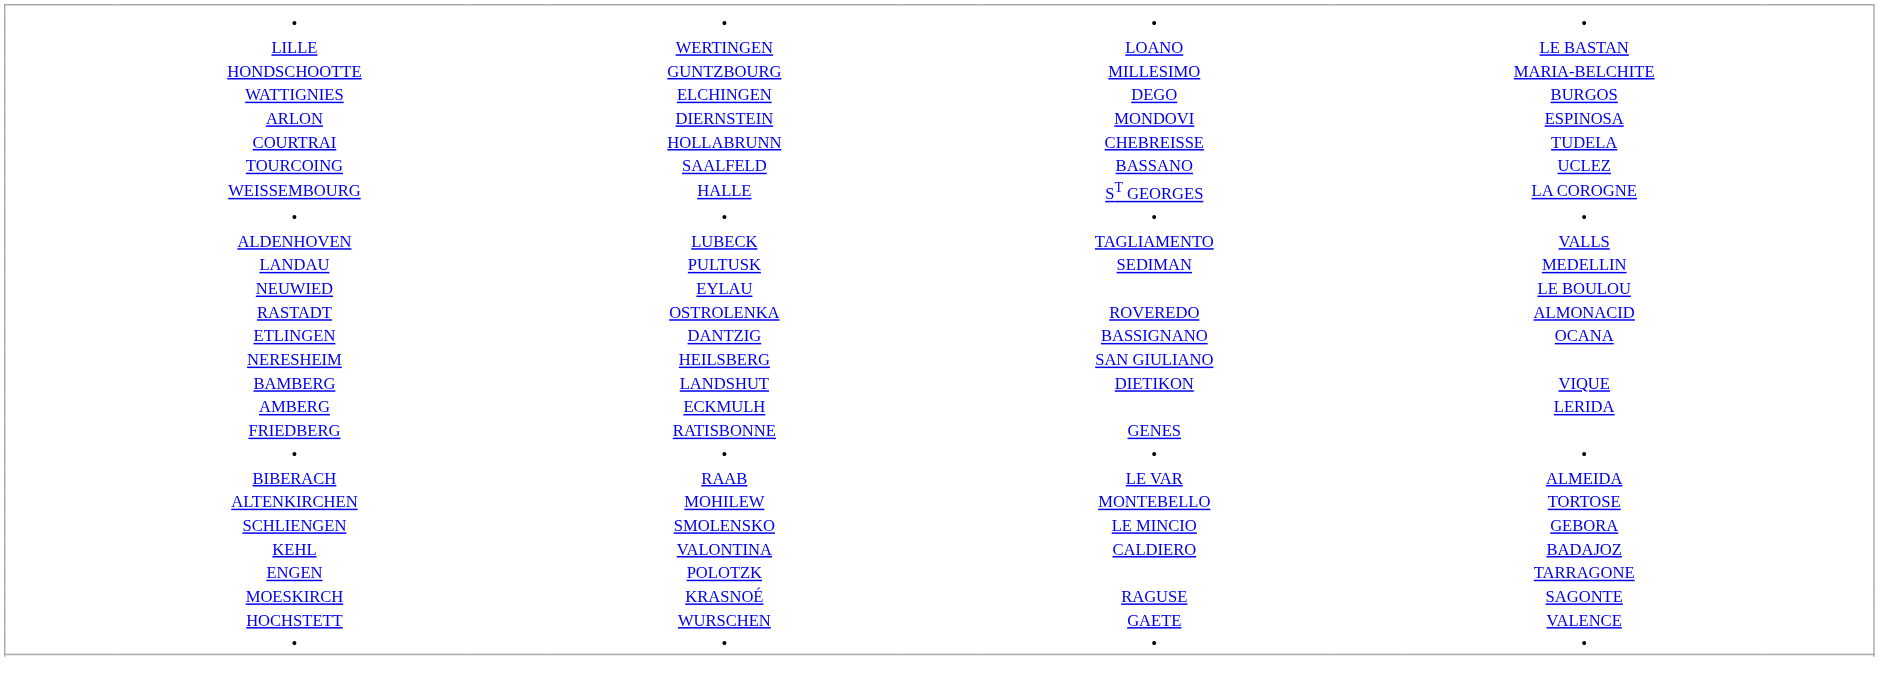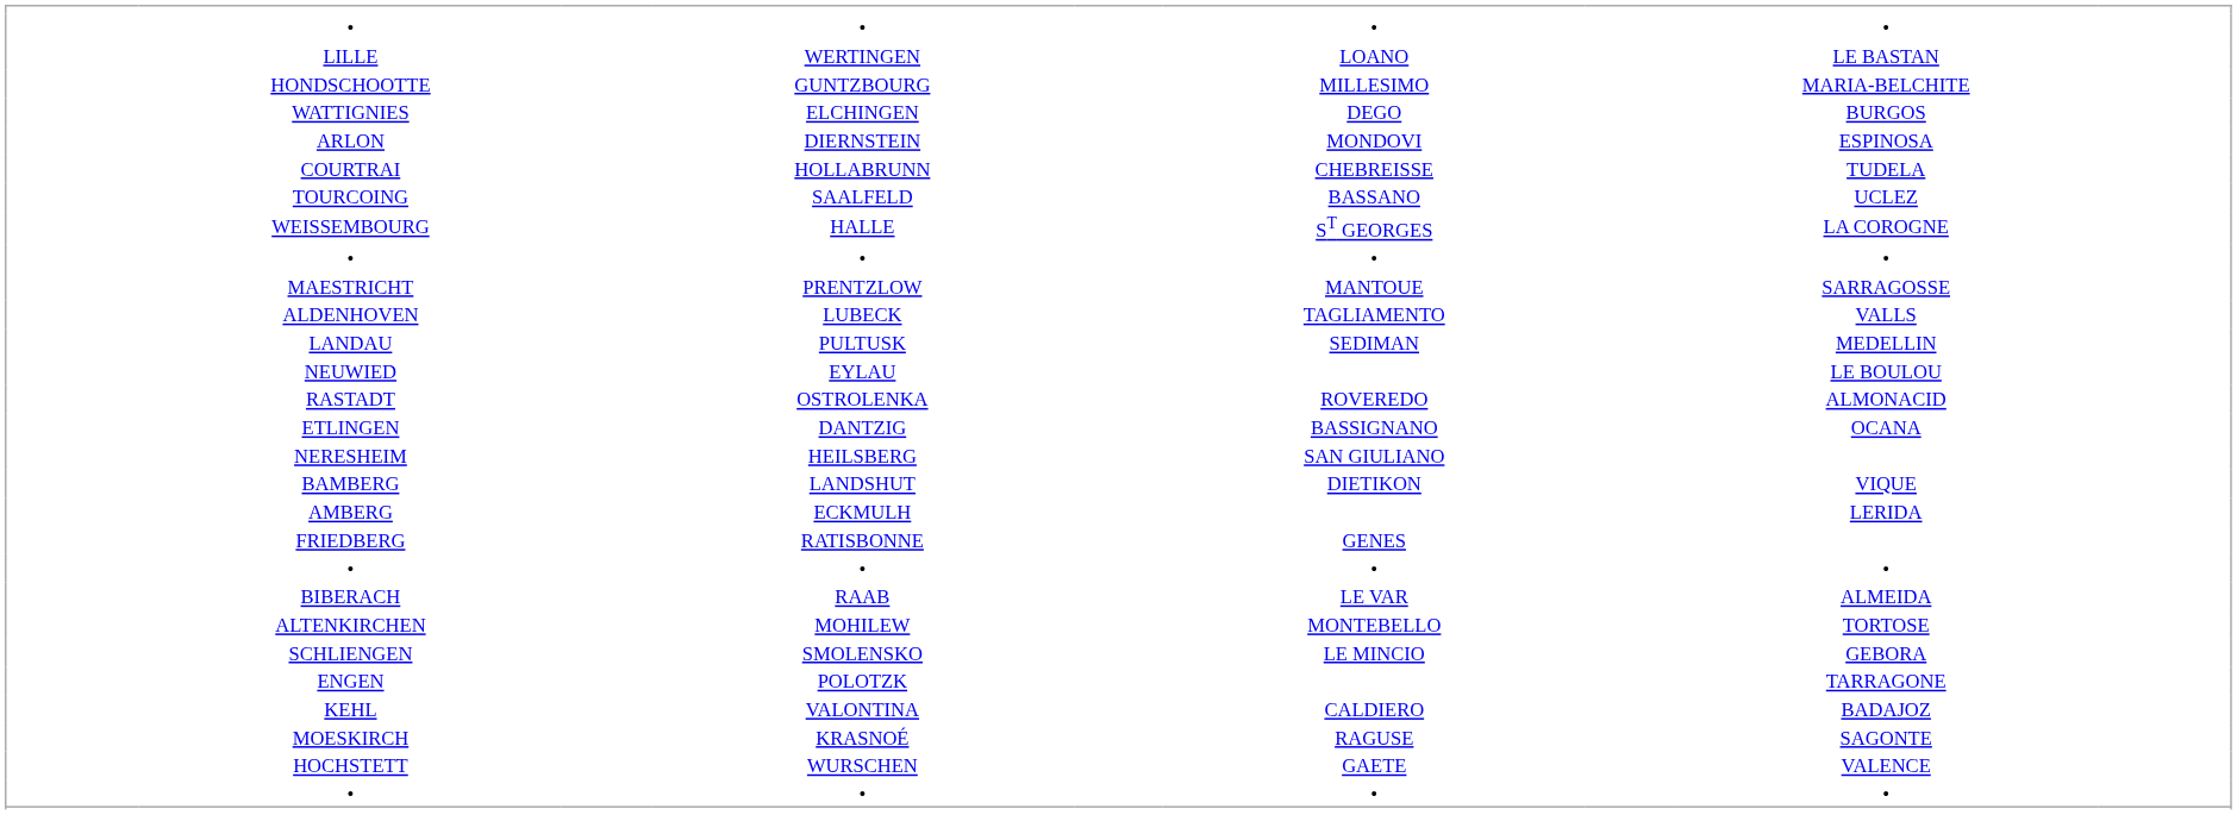+ row: MAESTRICHT | PRENTZLOW | MANTOUE | SARRAGOSSE
rows swapped: KEHL <-> ENGEN
